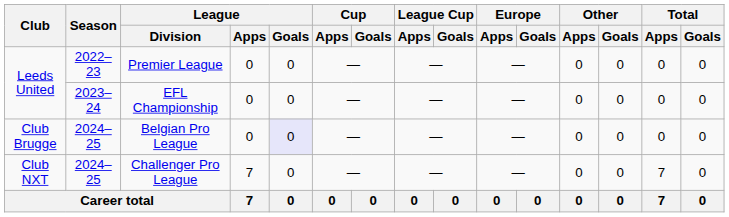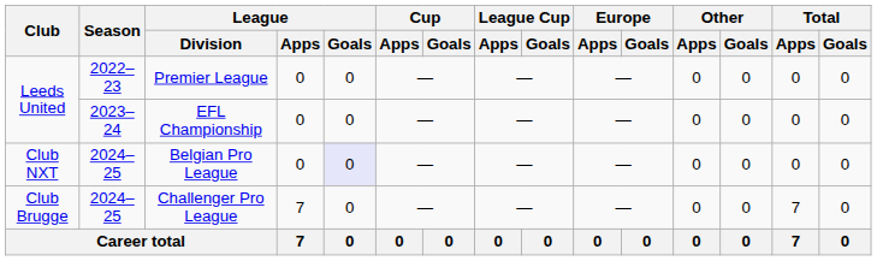Belgian Pro League | Club: Club Brugge -> Club NXT
Challenger Pro League | Club: Club NXT -> Club Brugge
